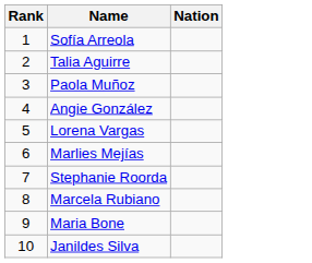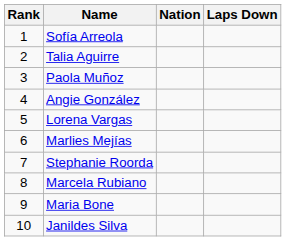+ column: Laps Down
